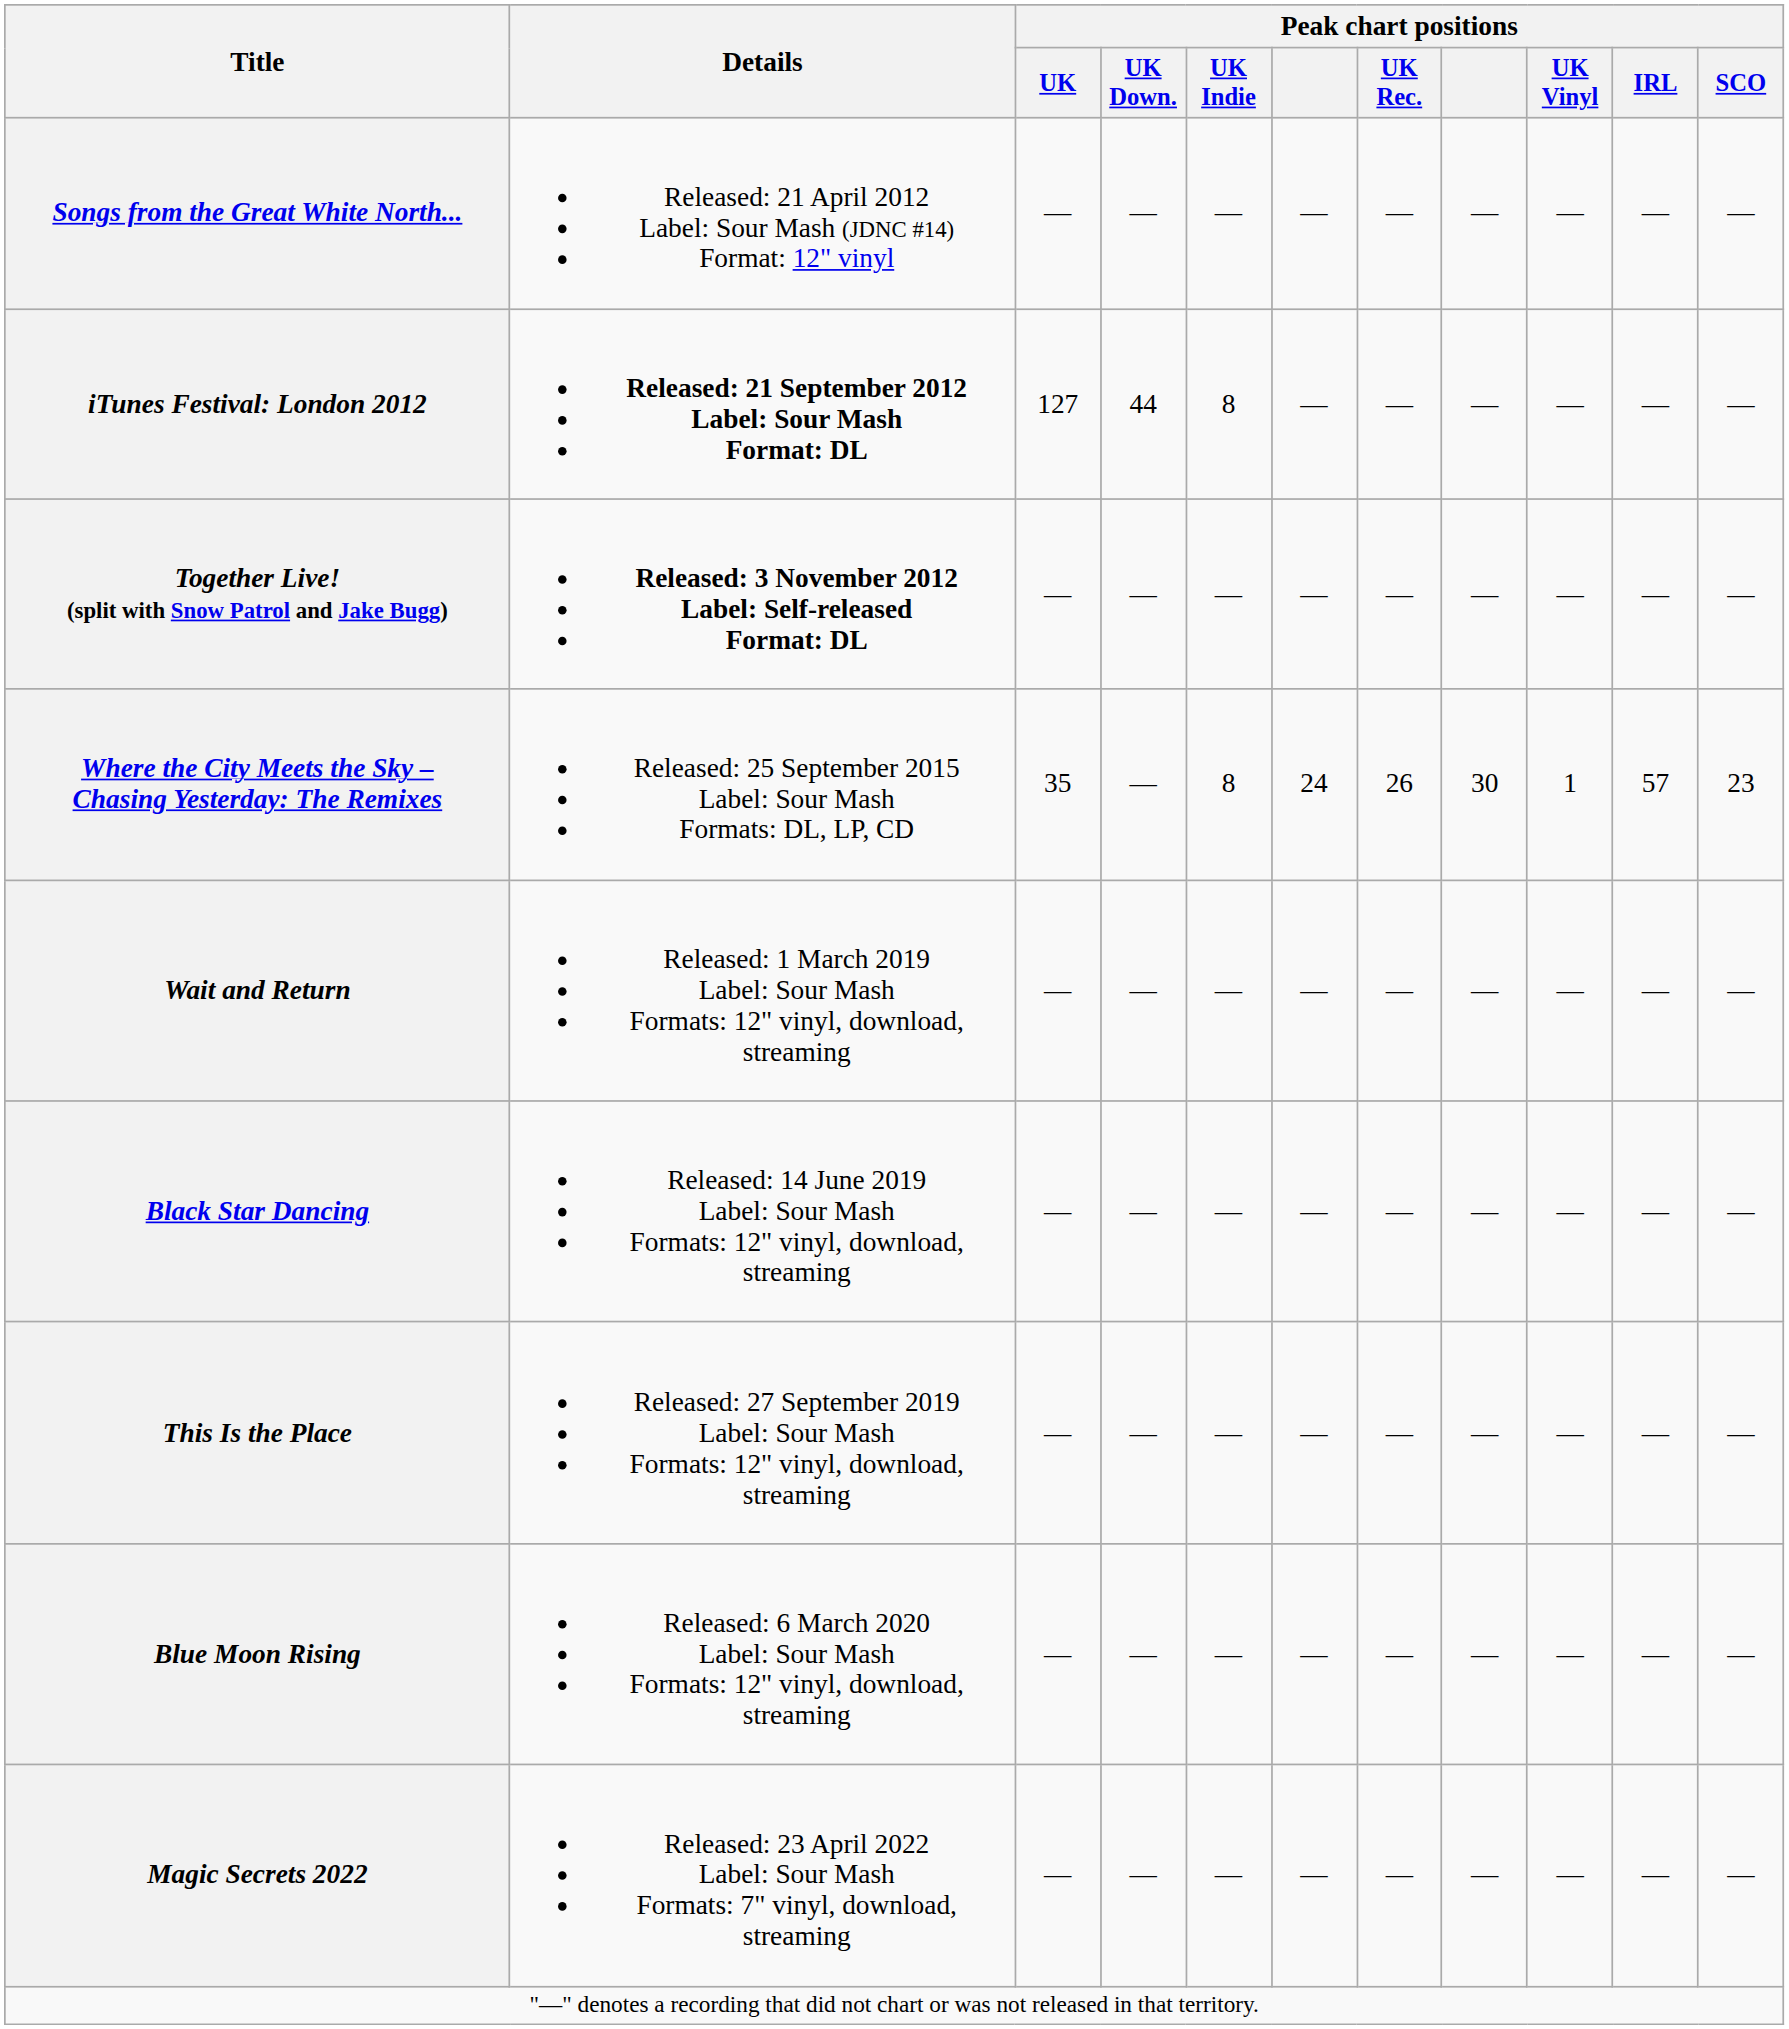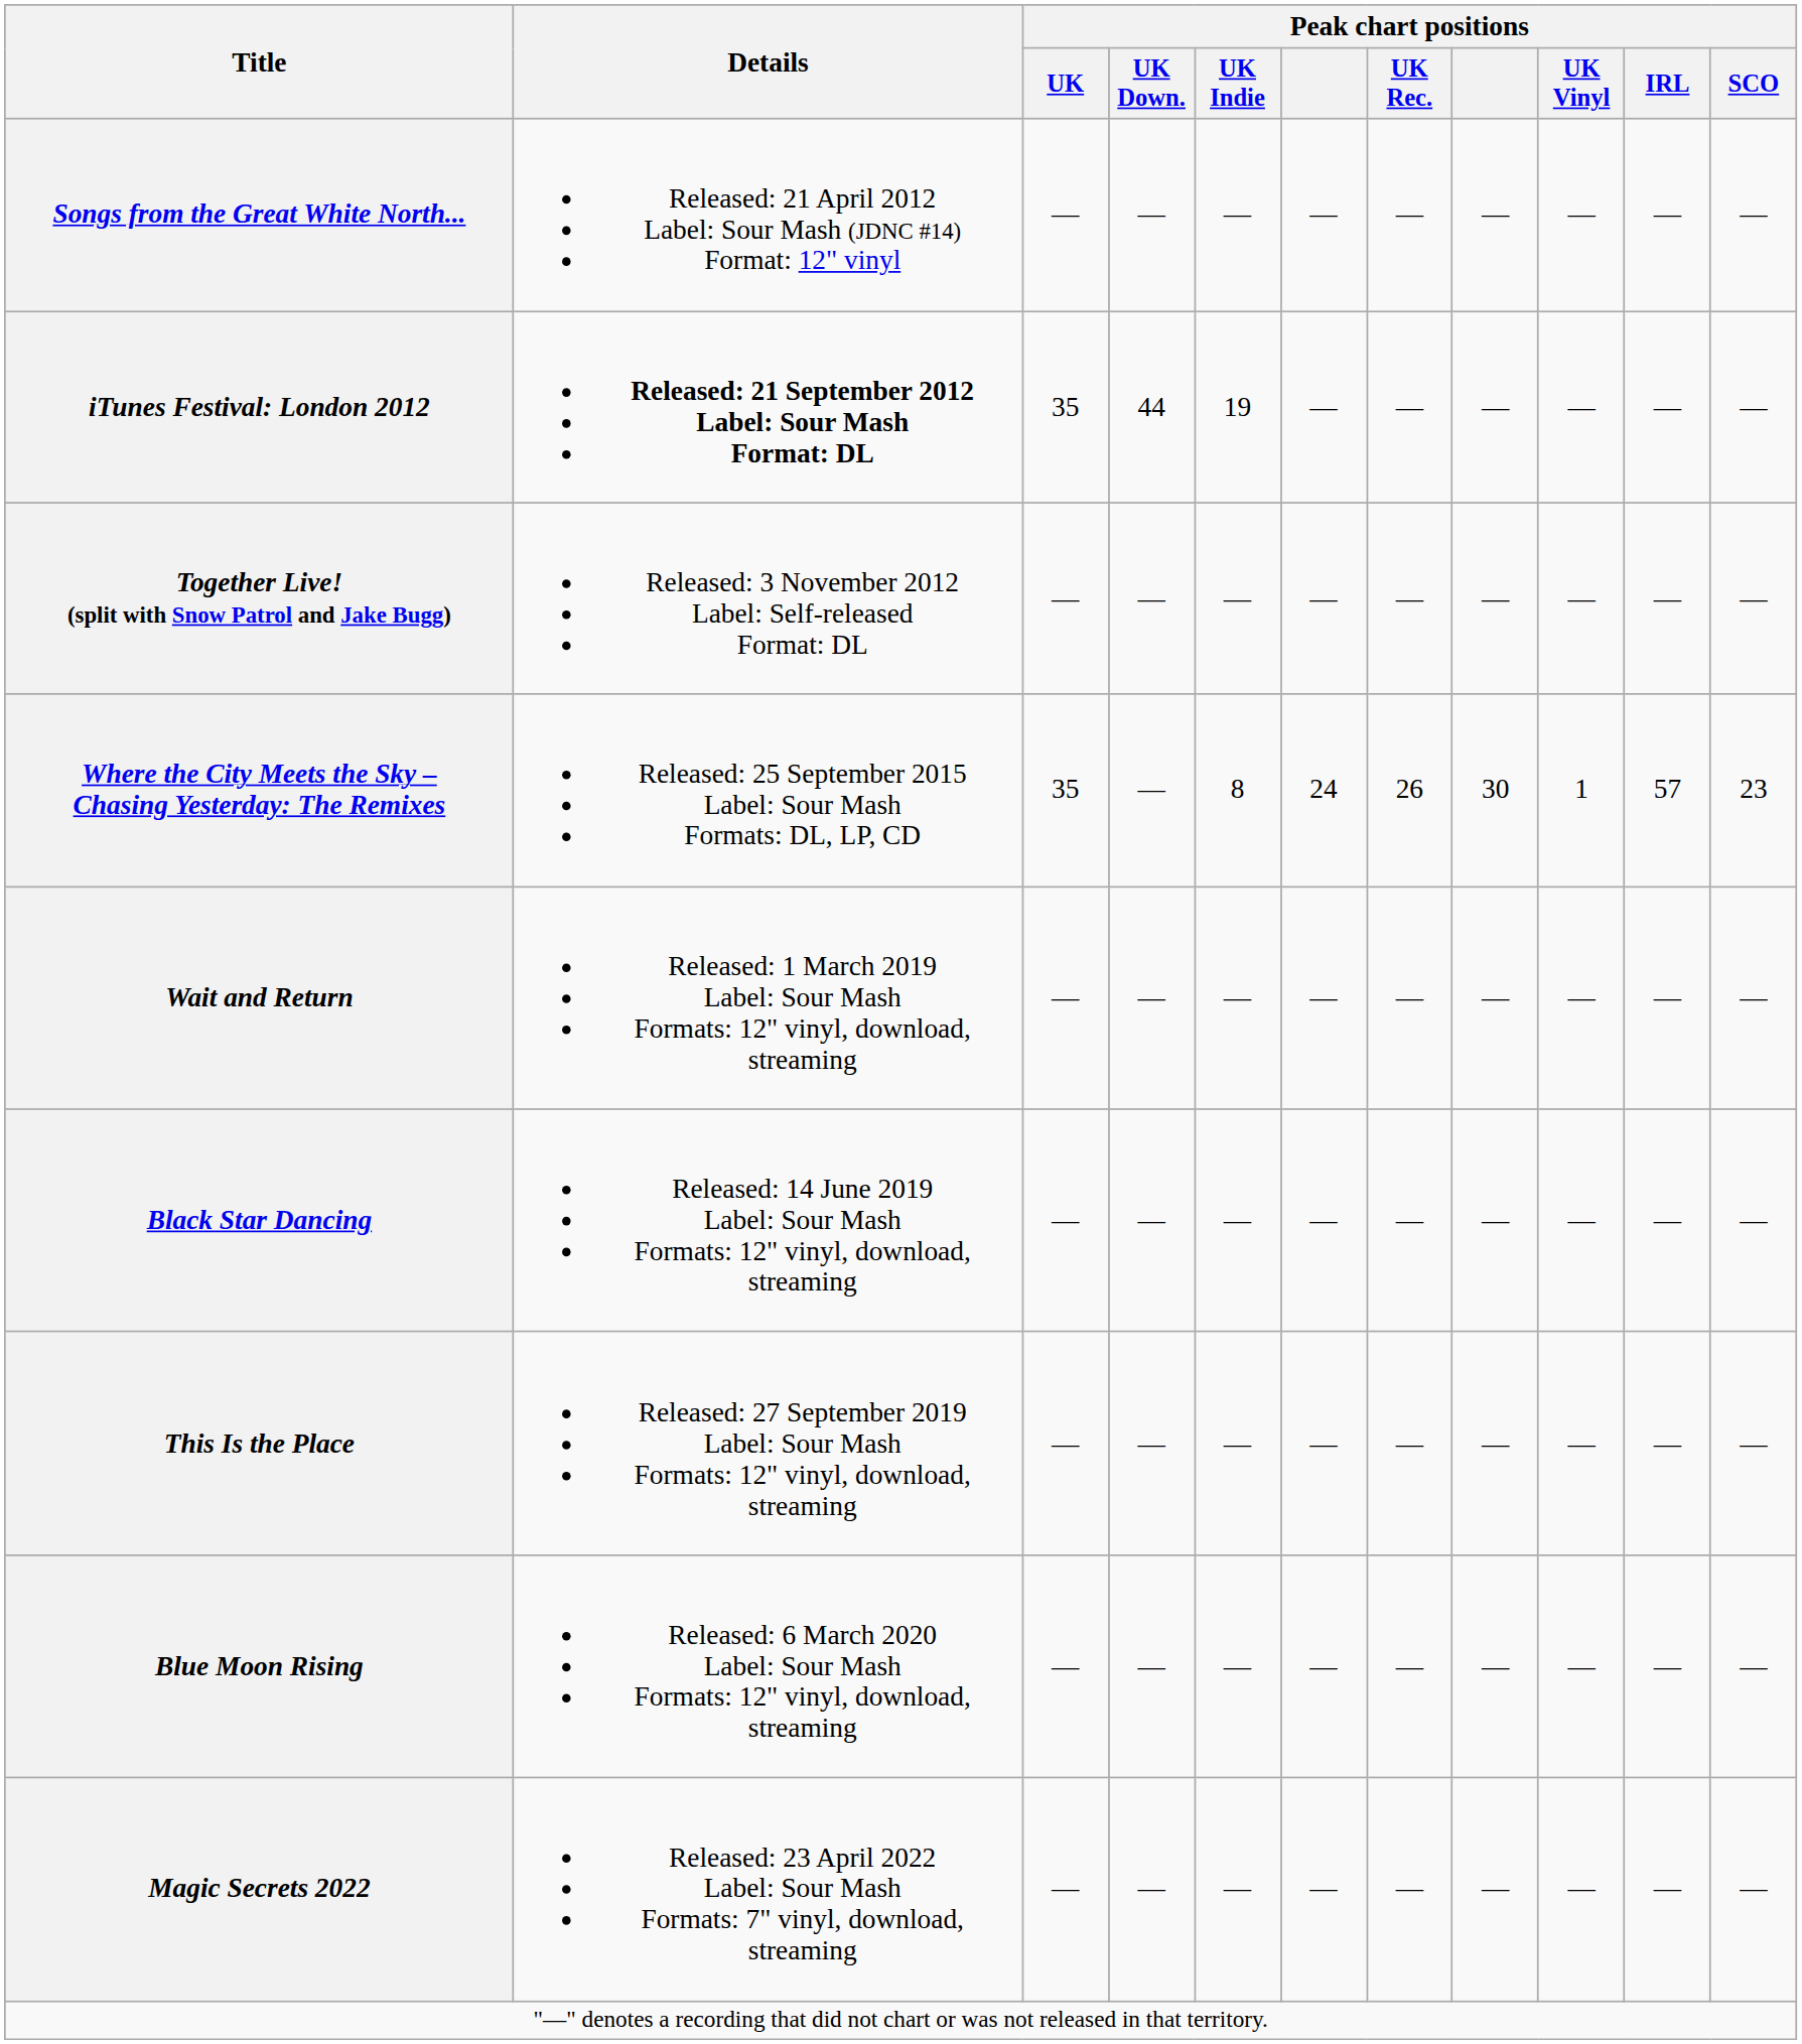iTunes Festival: London 2012 | Peak chart positions / UK: 127 -> 35
iTunes Festival: London 2012 | Peak chart positions / UK Indie: 8 -> 19
Together Live! (split with Snow Patrol and Jake Bugg) | Details: bold -> normal
